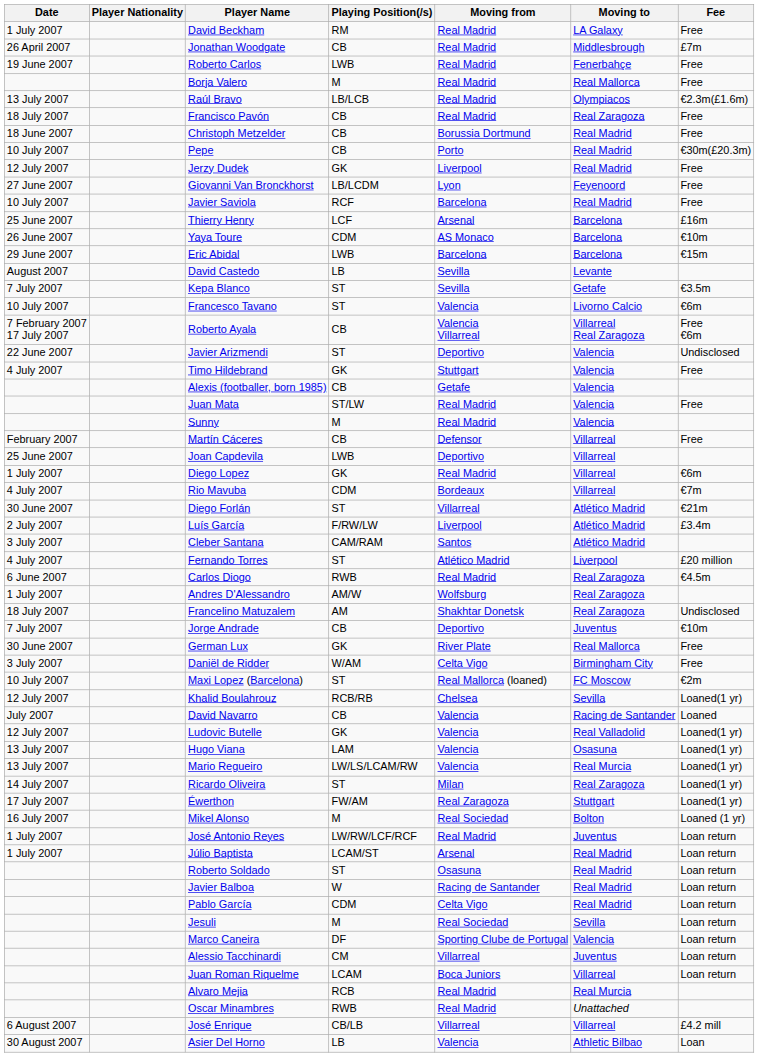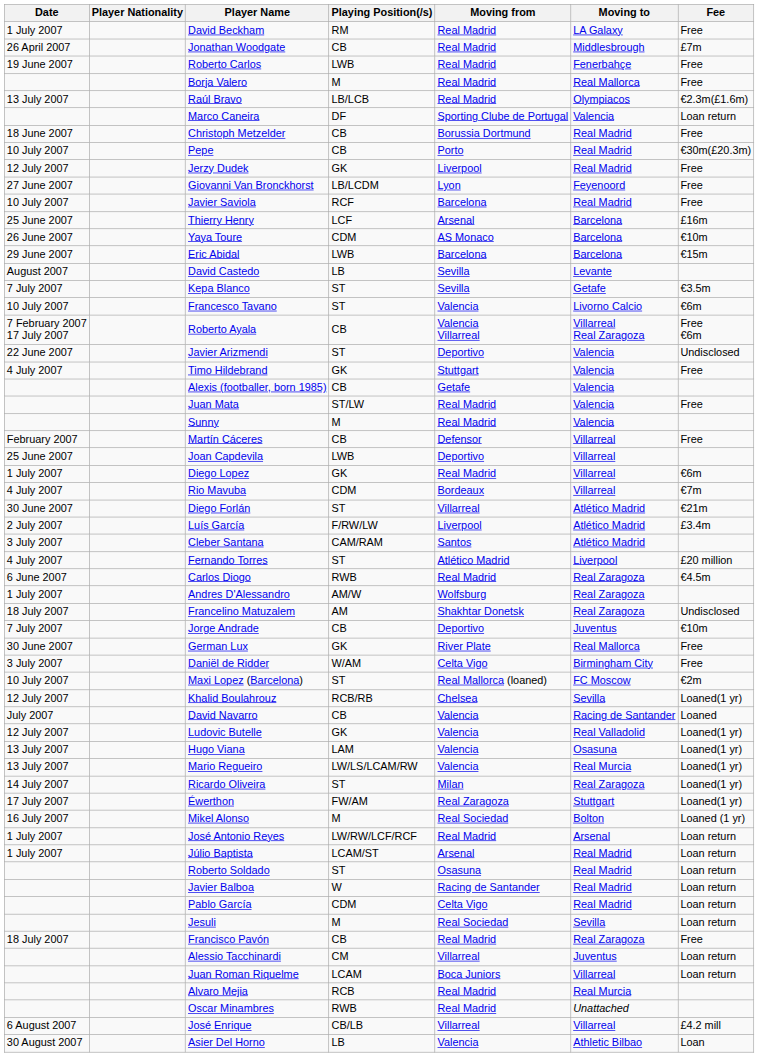rows swapped: Francisco Pavón <-> Marco Caneira
José Antonio Reyes | Moving to: Juventus -> Arsenal
